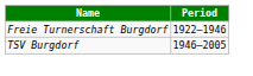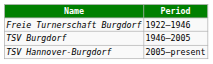+ row: TSV Hannover-Burgdorf | 2005–present
